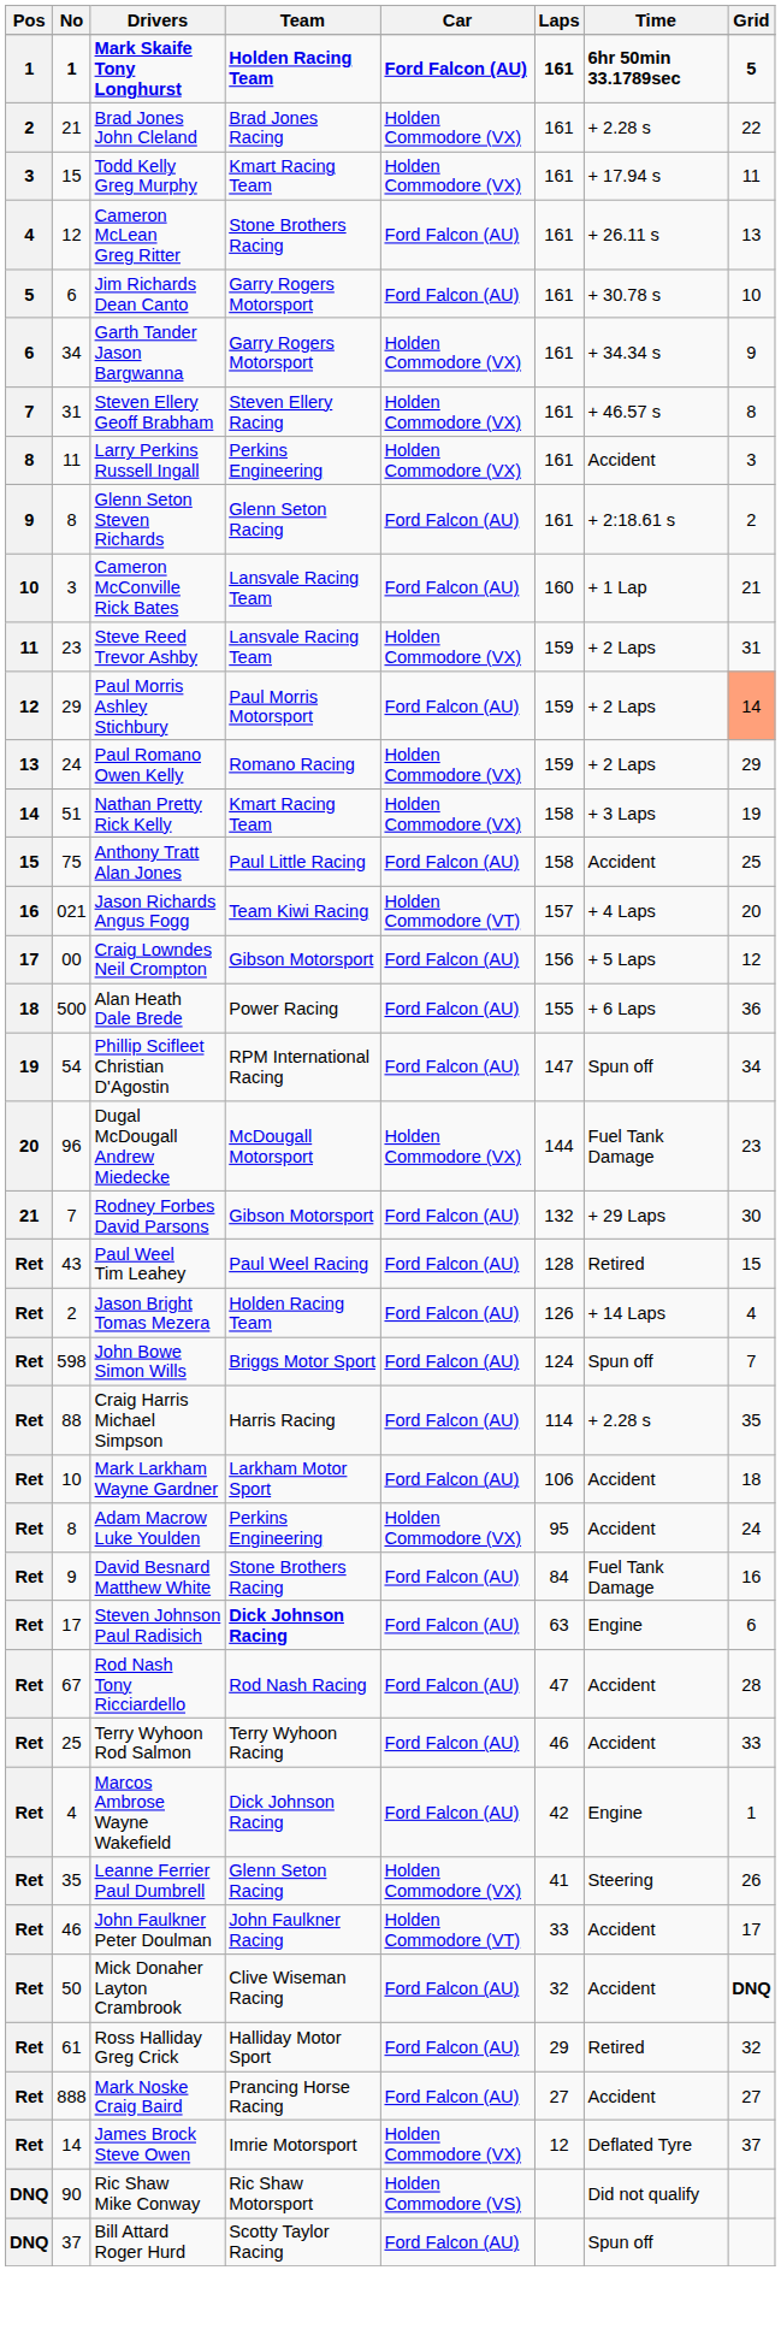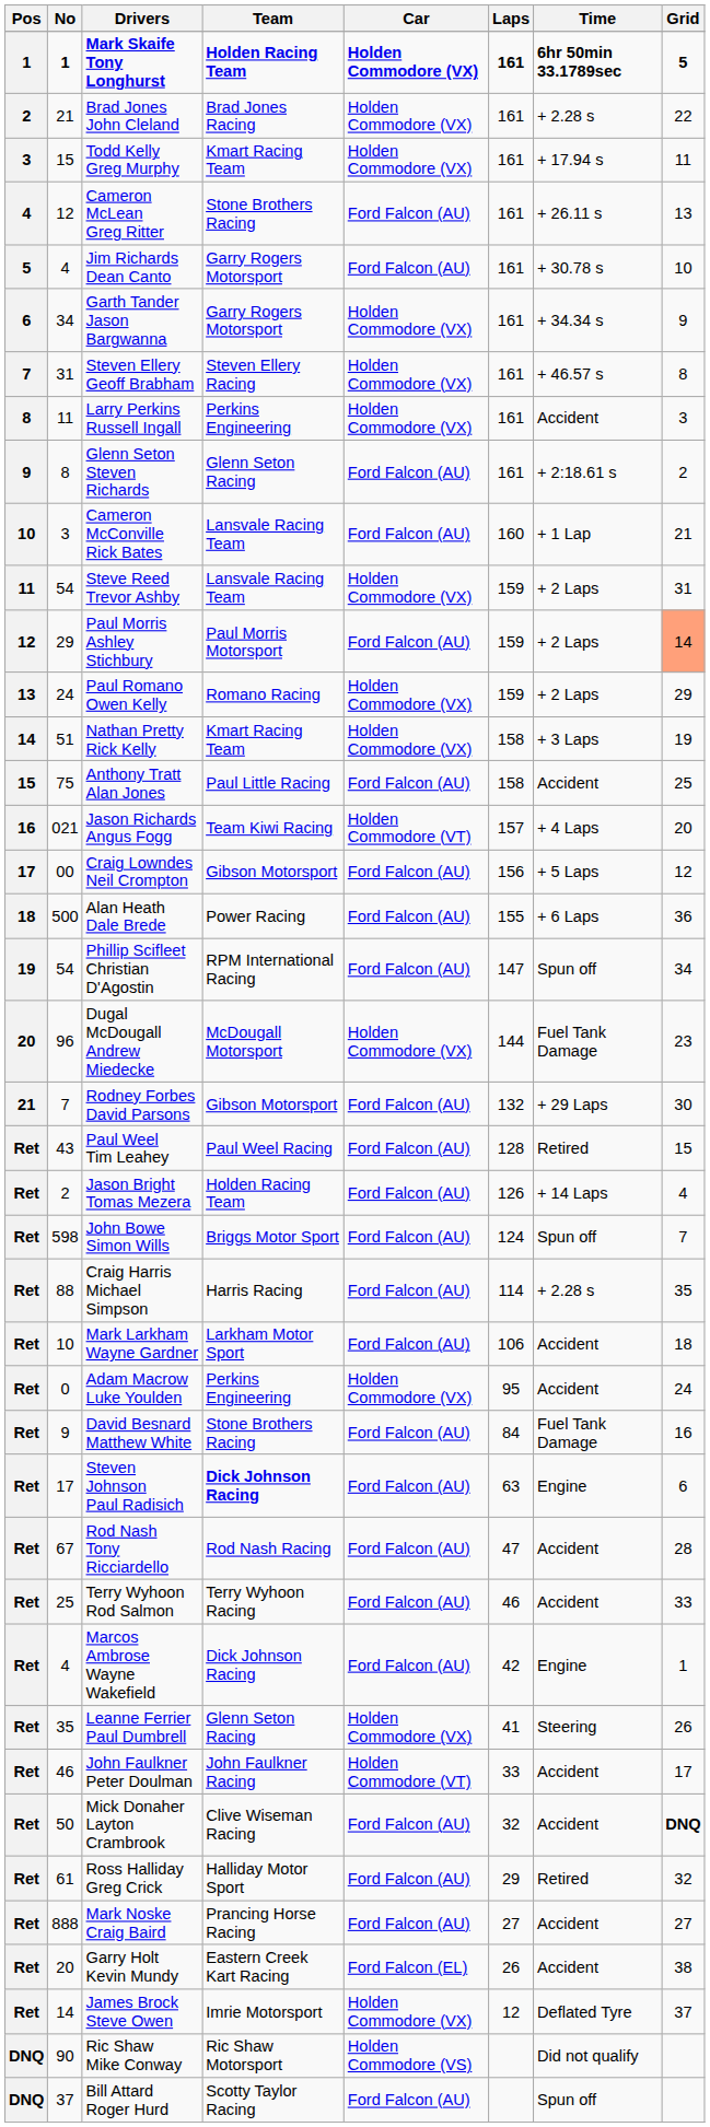Mark Skaife Tony Longhurst | Car: Ford Falcon (AU) -> Holden Commodore (VX)
Jim Richards Dean Canto | No: 6 -> 4
Steve Reed Trevor Ashby | No: 23 -> 54
Adam Macrow Luke Youlden | No: 8 -> 0
+ row: Ret | 20 | Garry Holt Kevin Mundy | Eastern Creek Kart Racing | Ford Falcon (EL) | 26 | Accident | 38
